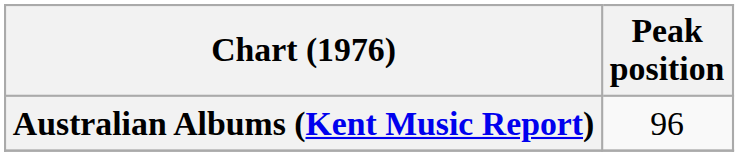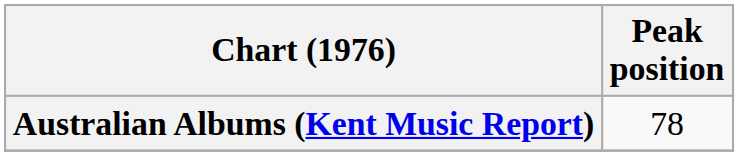Australian Albums (Kent Music Report) | Peak position: 96 -> 78
